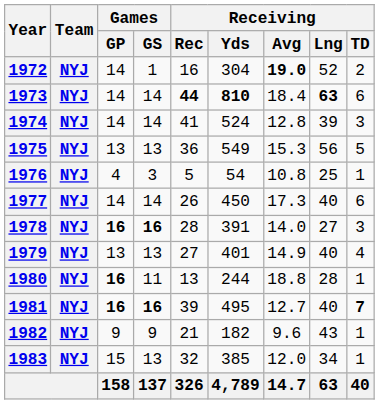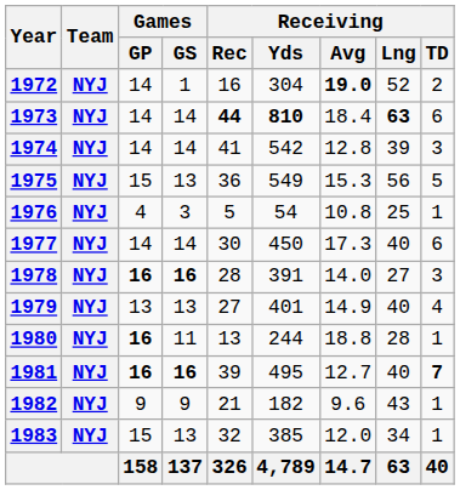1974 | Receiving / Yds: 524 -> 542
1975 | Games / GP: 13 -> 15
1977 | Receiving / Rec: 26 -> 30
